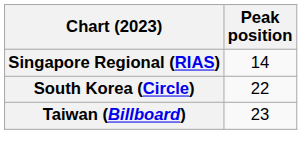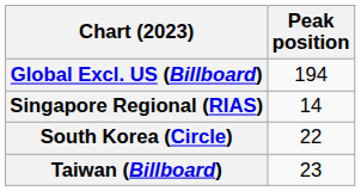+ row: Global Excl. US (Billboard) | 194
